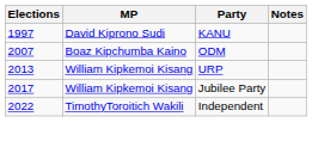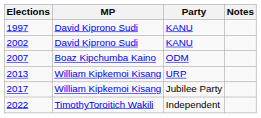+ row: 2002 | David Kiprono Sudi | KANU
